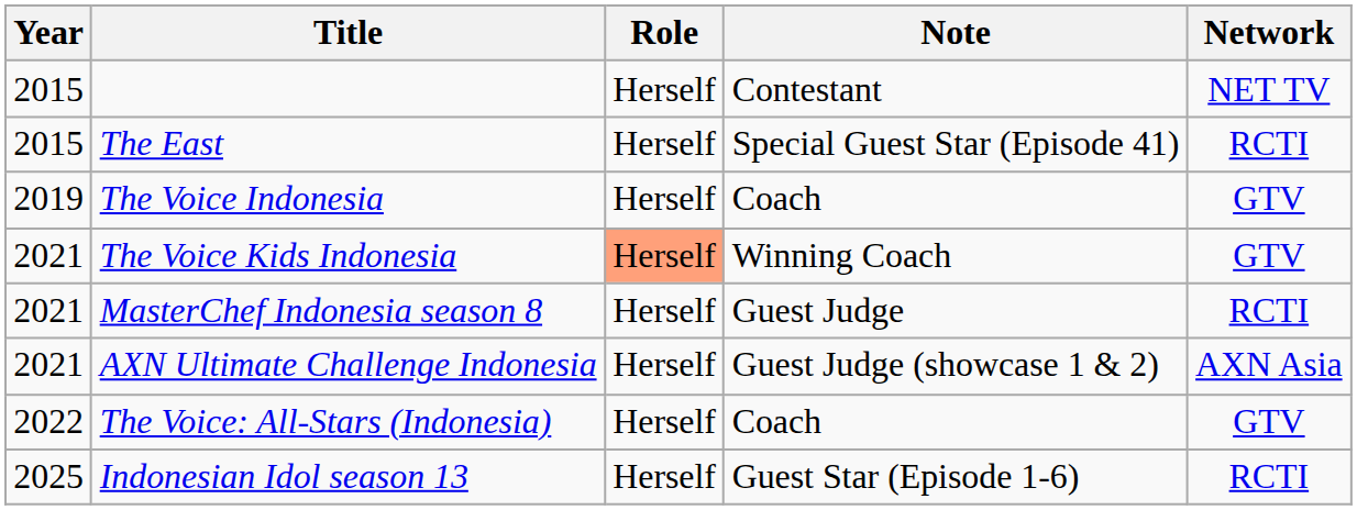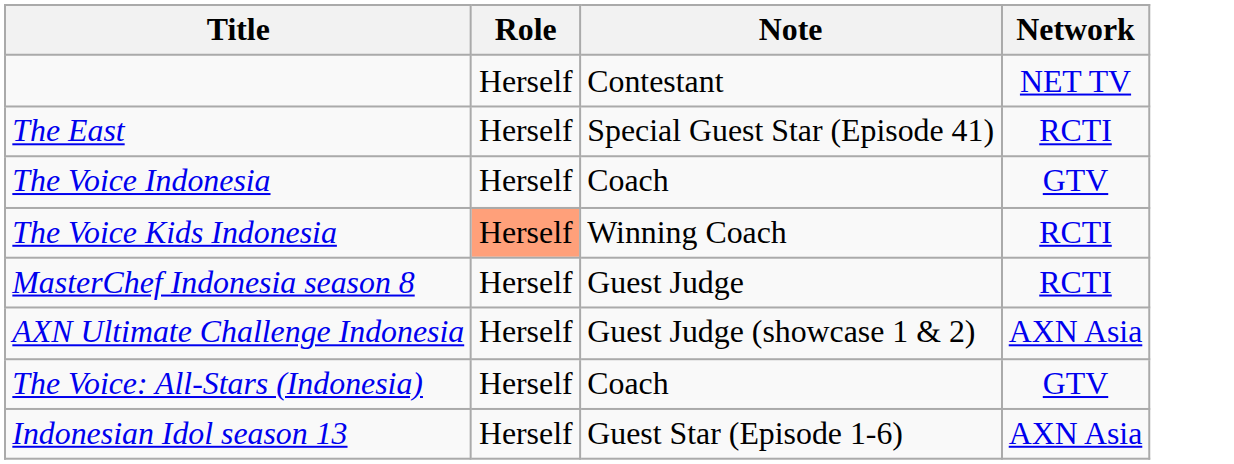- column: Year | 2015 | 2015 | 2019 | 2021 | 2021 | 2021 | 2022 | 2025
The Voice Kids Indonesia | Network: GTV -> RCTI
Indonesian Idol season 13 | Network: RCTI -> AXN Asia
